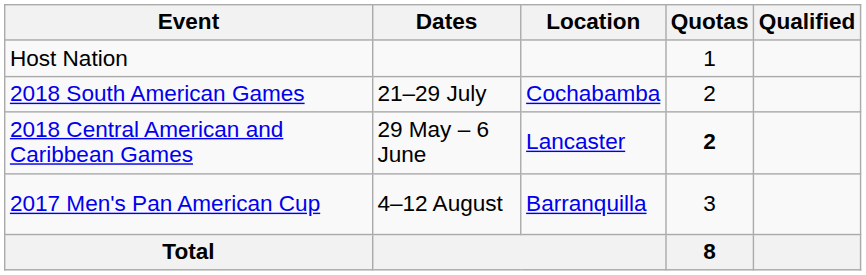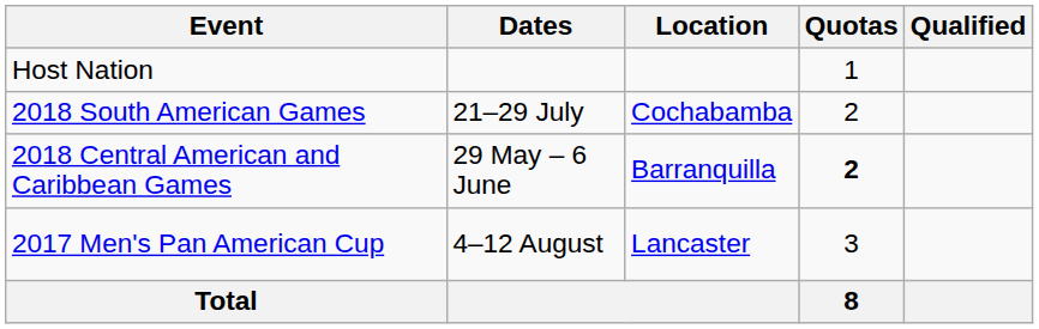2018 Central American and Caribbean Games | Location: Lancaster -> Barranquilla
2017 Men's Pan American Cup | Location: Barranquilla -> Lancaster
